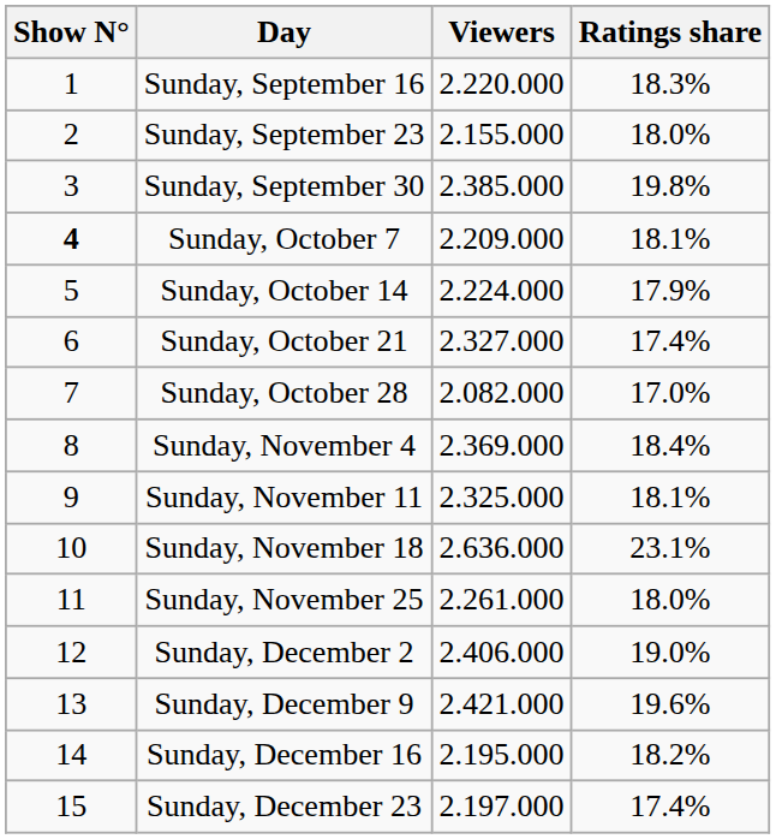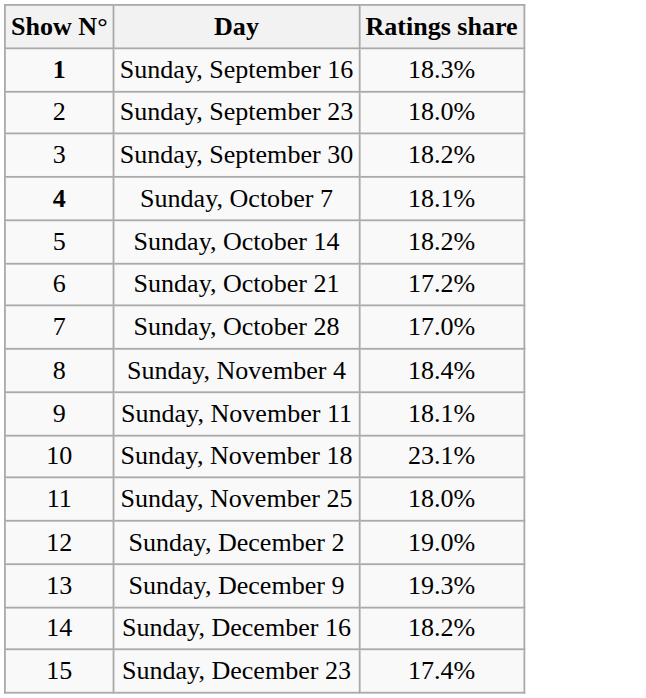- column: Viewers | 2.220.000 | 2.155.000 | 2.385.000 | 2.209.000 | 2.224.000 | 2.327.000 | 2.082.000 | 2.369.000 | 2.325.000 | 2.636.000 | 2.261.000 | 2.406.000 | 2.421.000 | 2.195.000 | 2.197.000
Sunday, September 16 | Show N°: normal -> bold
Sunday, September 30 | Ratings share: 19.8% -> 18.2%
Sunday, October 14 | Ratings share: 17.9% -> 18.2%
Sunday, October 21 | Ratings share: 17.4% -> 17.2%
Sunday, December 9 | Ratings share: 19.6% -> 19.3%
